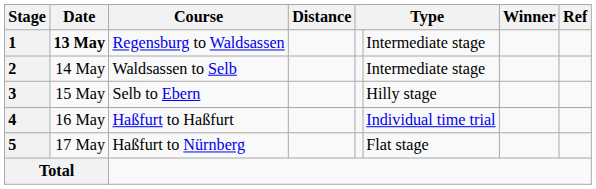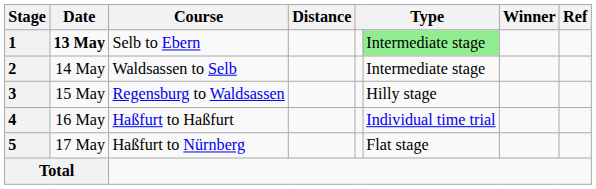1 | Course: Regensburg to Waldsassen -> Selb to Ebern
1 | column 6: no background -> lightgreen background
3 | Course: Selb to Ebern -> Regensburg to Waldsassen
